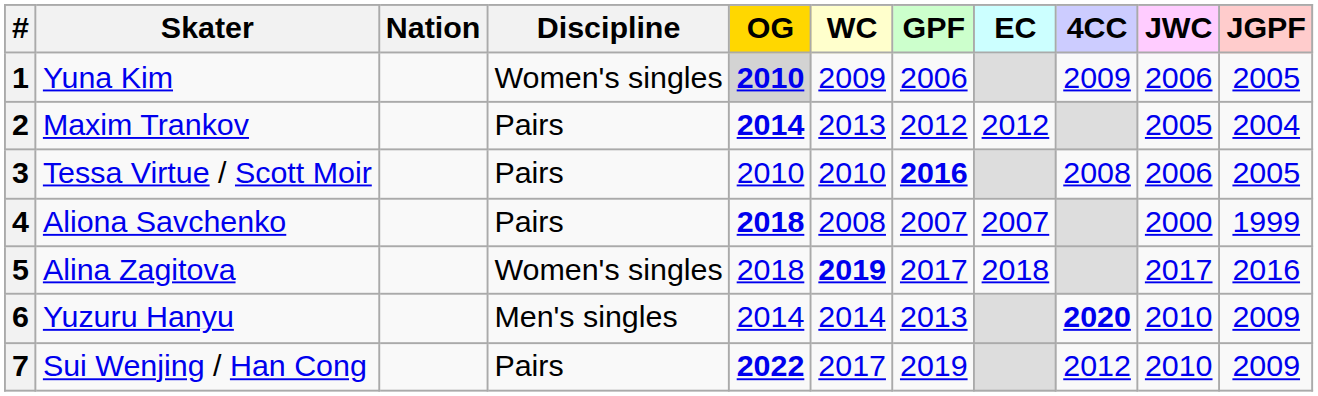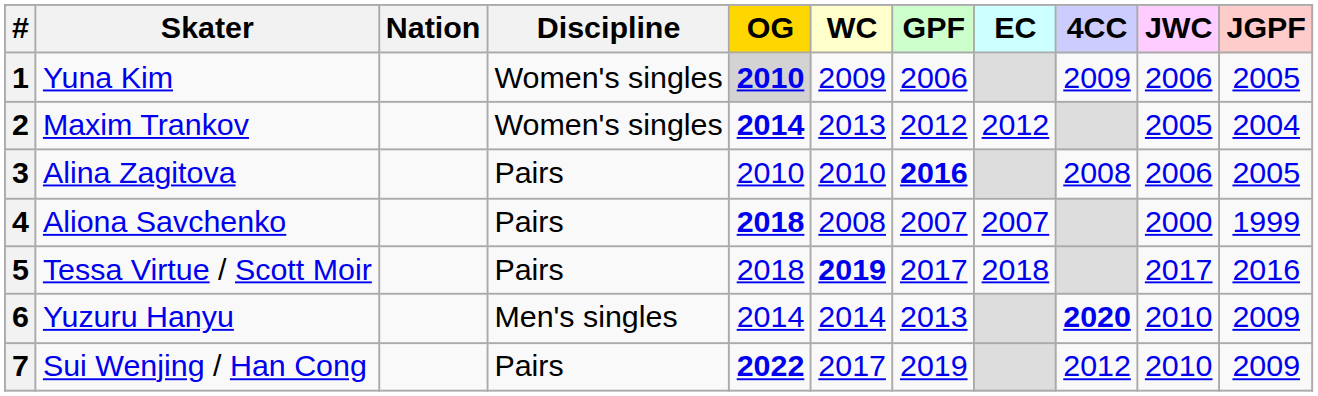2 | Discipline: Pairs -> Women's singles
3 | Skater: Tessa Virtue / Scott Moir -> Alina Zagitova
5 | Skater: Alina Zagitova -> Tessa Virtue / Scott Moir
5 | Discipline: Women's singles -> Pairs
